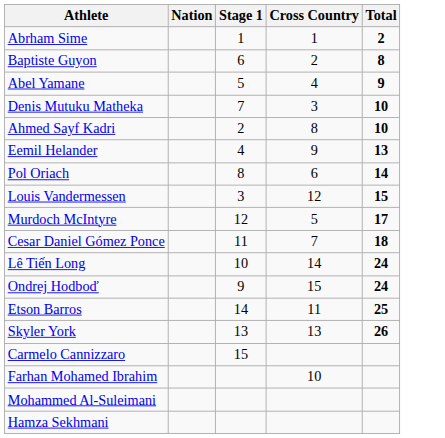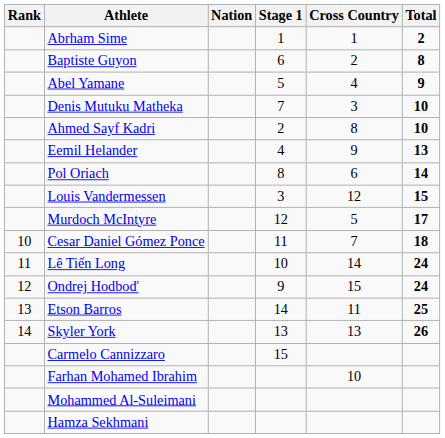+ column: Rank | 10 | 11 | 12 | 13 | 14
